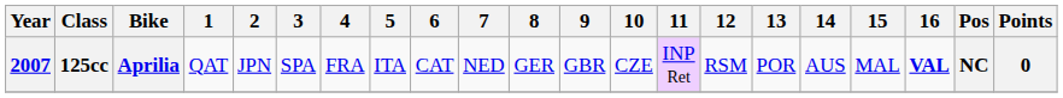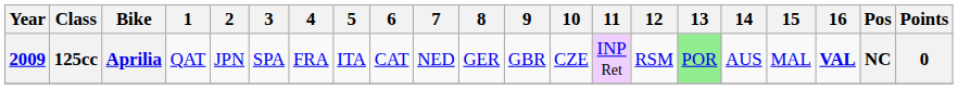125cc | Year: 2007 -> 2009
125cc | 13: no background -> lightgreen background
